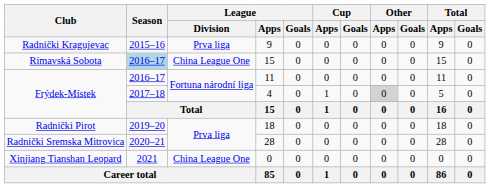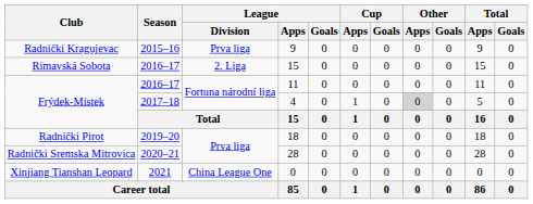Rimavská Sobota / 15 | Season: lightblue background -> no background
Rimavská Sobota / 15 | League / Division: China League One -> 2. Liga
